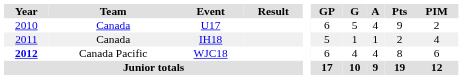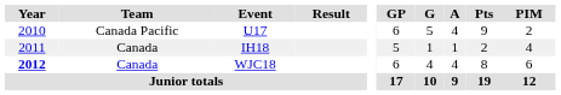U17 | Team: Canada -> Canada Pacific
WJC18 | Team: Canada Pacific -> Canada
